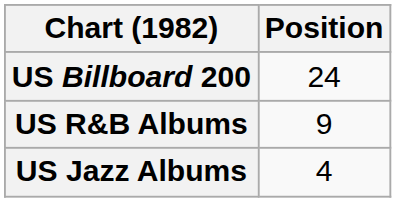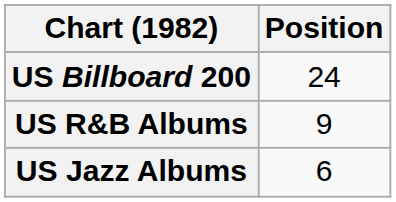US Jazz Albums | Position: 4 -> 6
